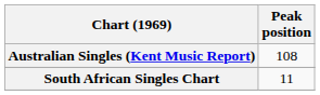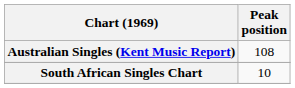South African Singles Chart | Peak position: 11 -> 10
